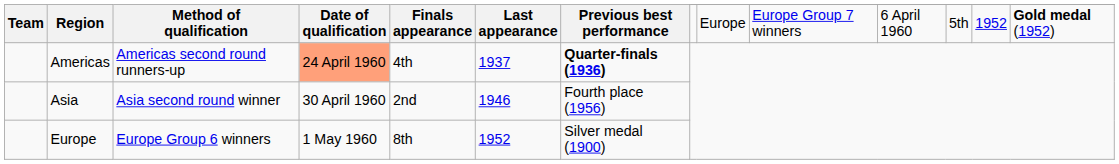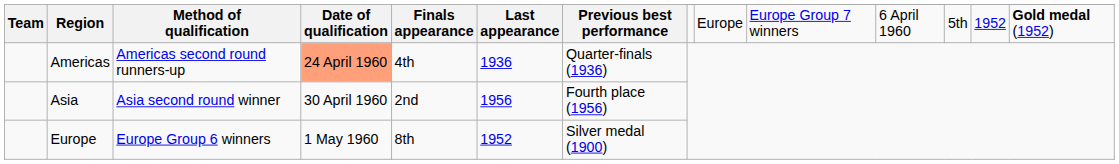Americas | Last appearance: 1937 -> 1936
Americas | Previous best performance: bold -> normal
Asia | Last appearance: 1946 -> 1956
